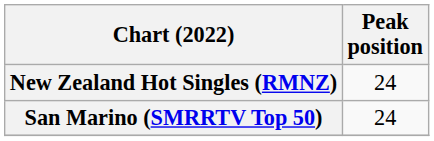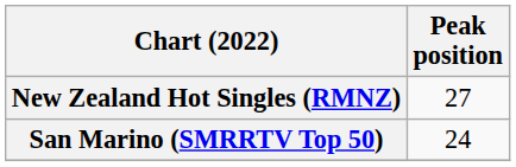New Zealand Hot Singles (RMNZ) | Peak position: 24 -> 27
